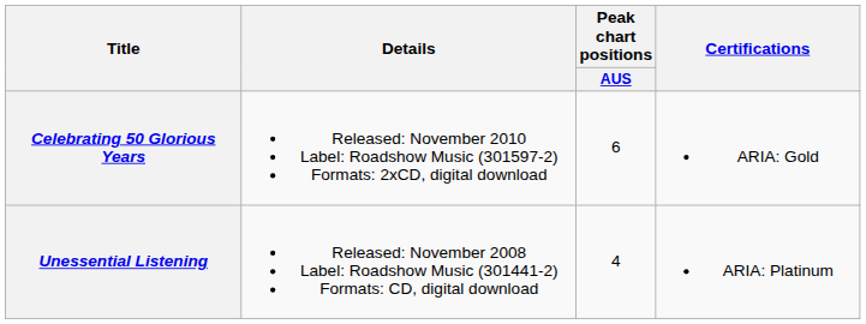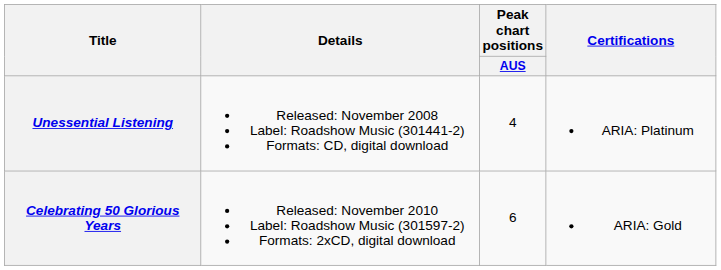rows swapped: Unessential Listening <-> Celebrating 50 Glorious Years
